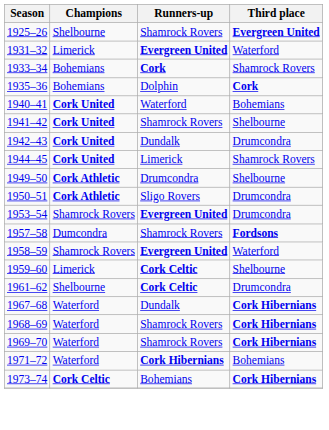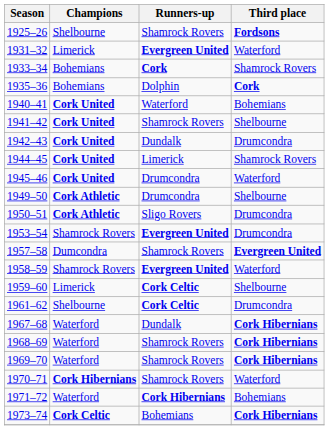1925–26 | Third place: Evergreen United -> Fordsons
+ row: 1945–46 | Cork United | Drumcondra | Waterford
1957–58 | Third place: Fordsons -> Evergreen United
+ row: 1970–71 | Cork Hibernians | Shamrock Rovers | Waterford
